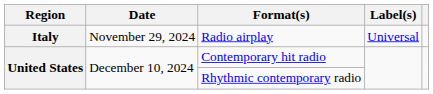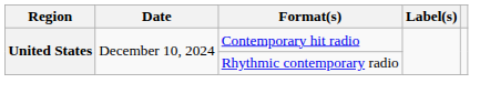- row: Italy | November 29, 2024 | Radio airplay | Universal
